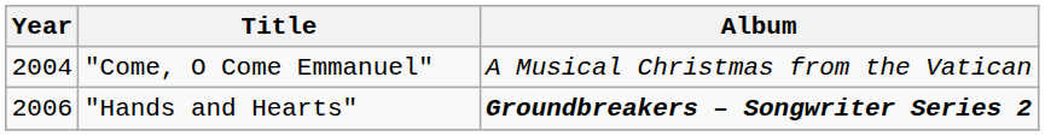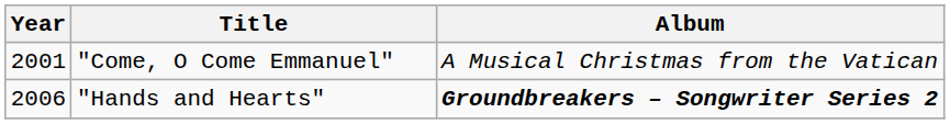"Come, O Come Emmanuel" | Year: 2004 -> 2001
